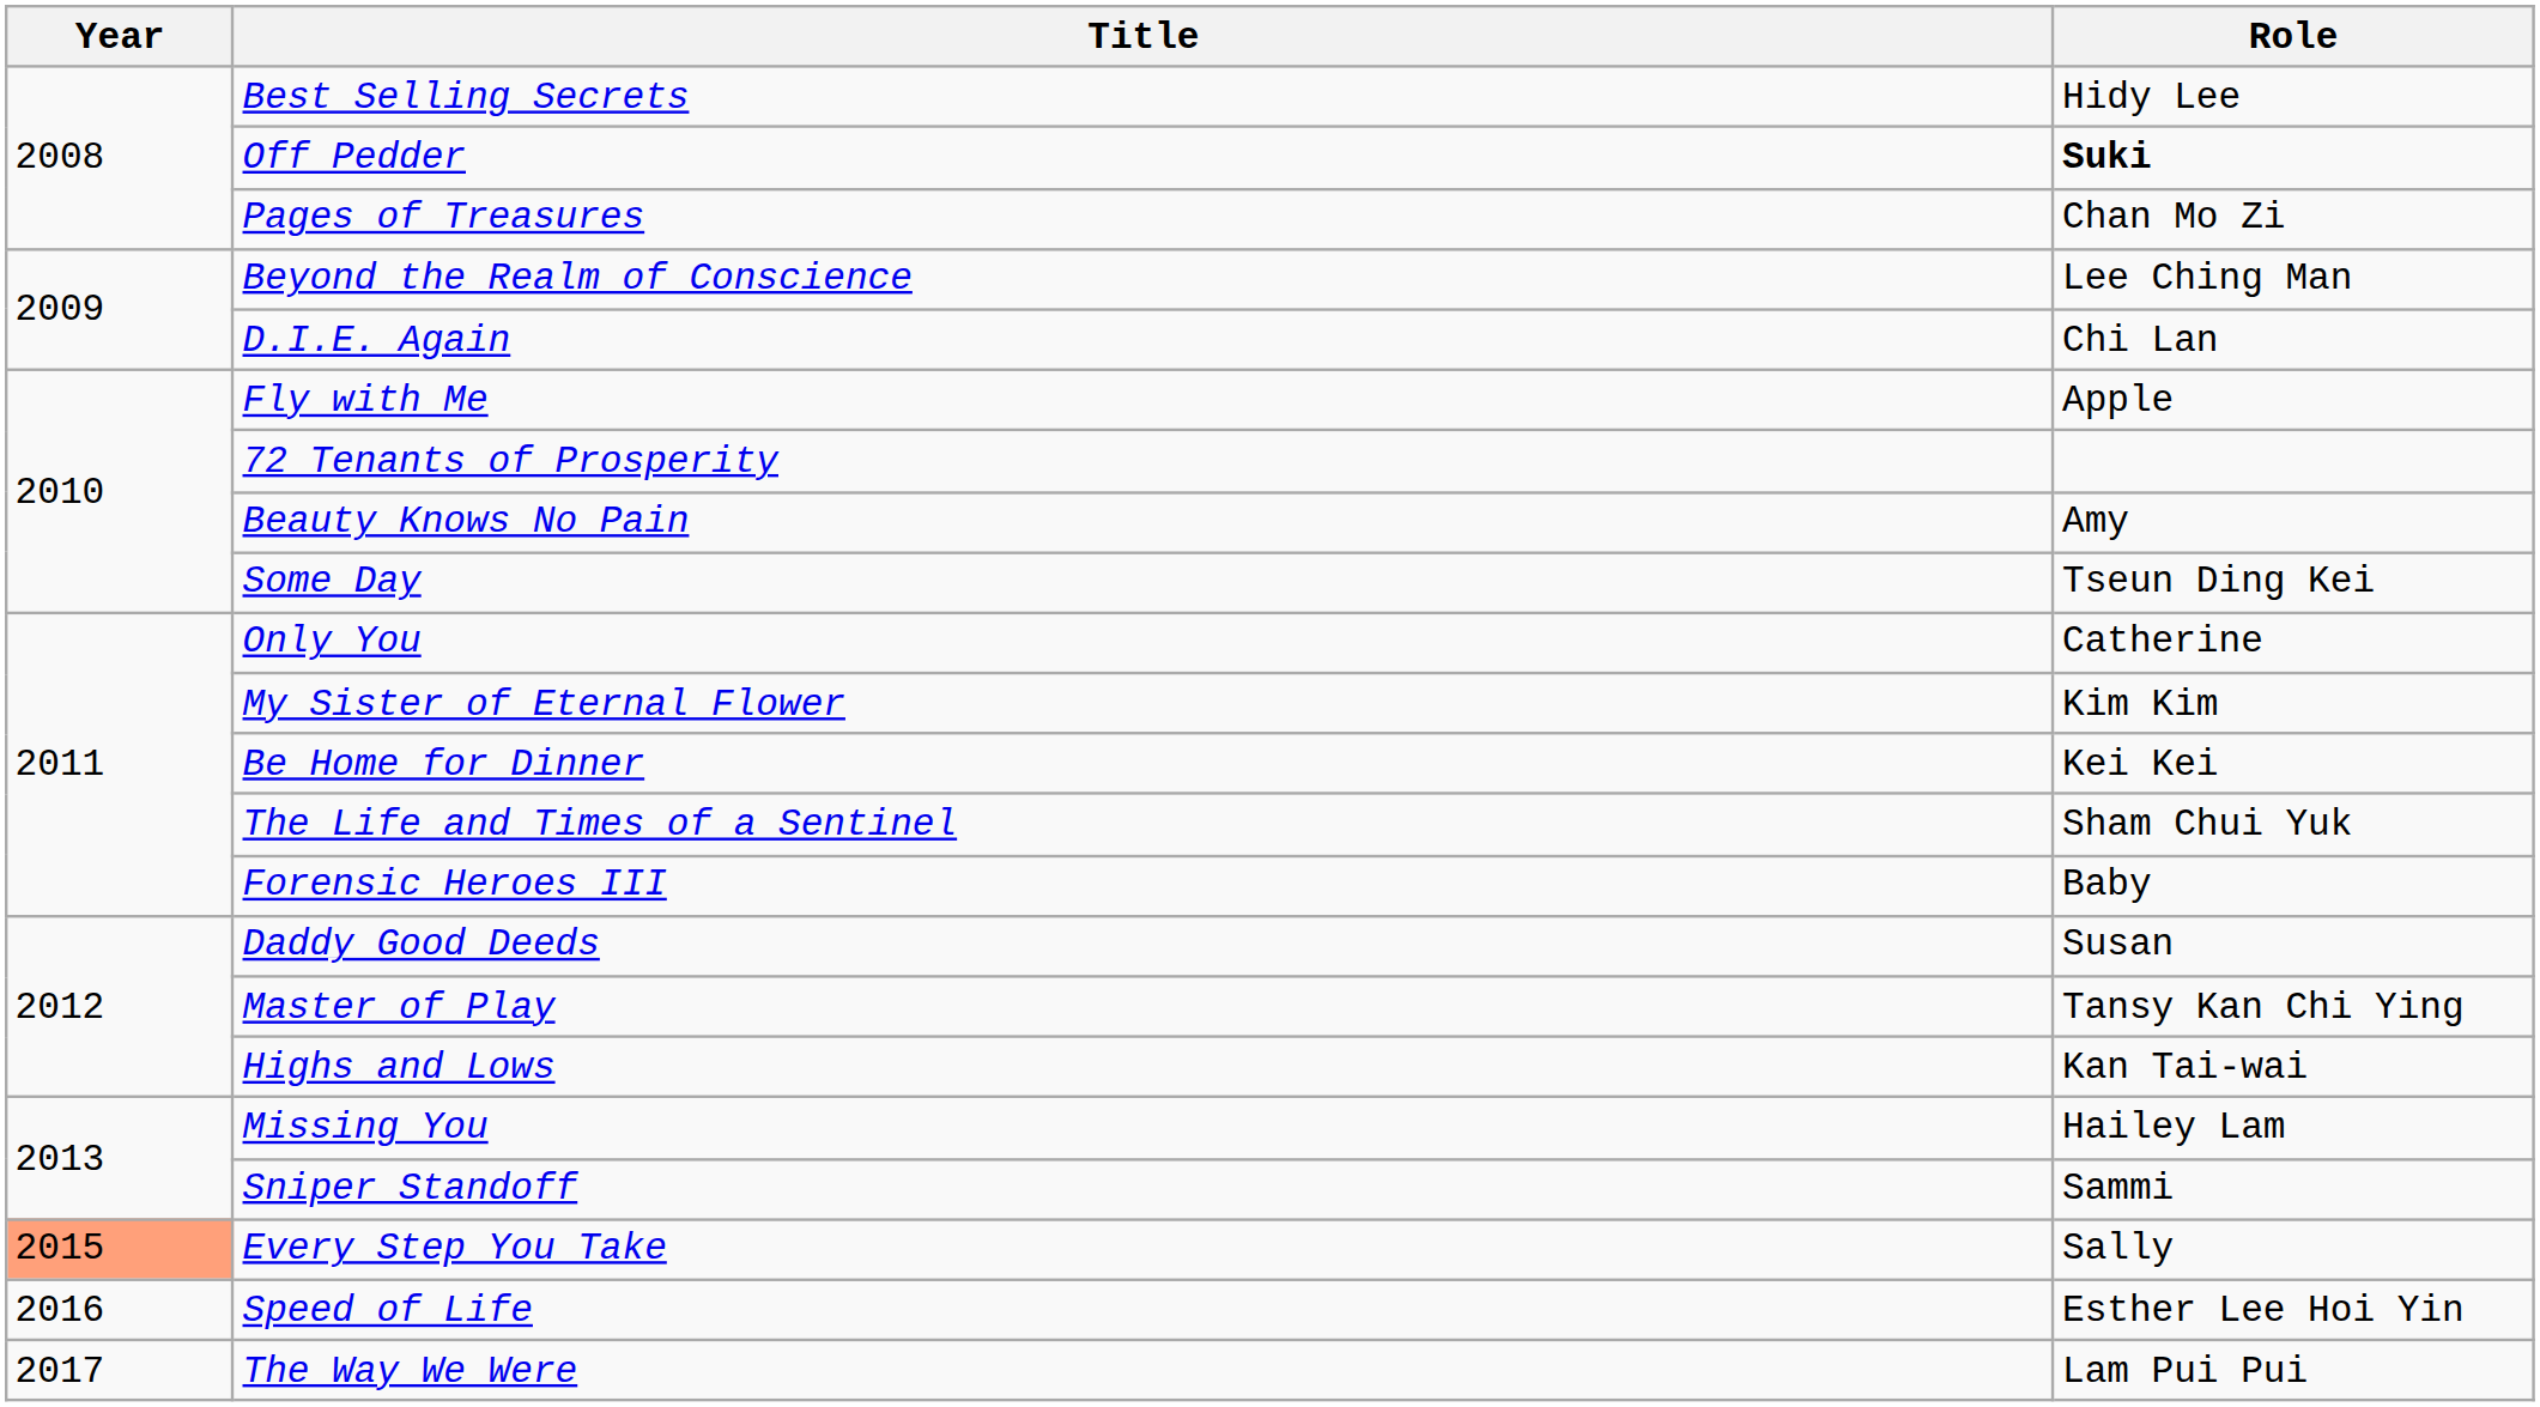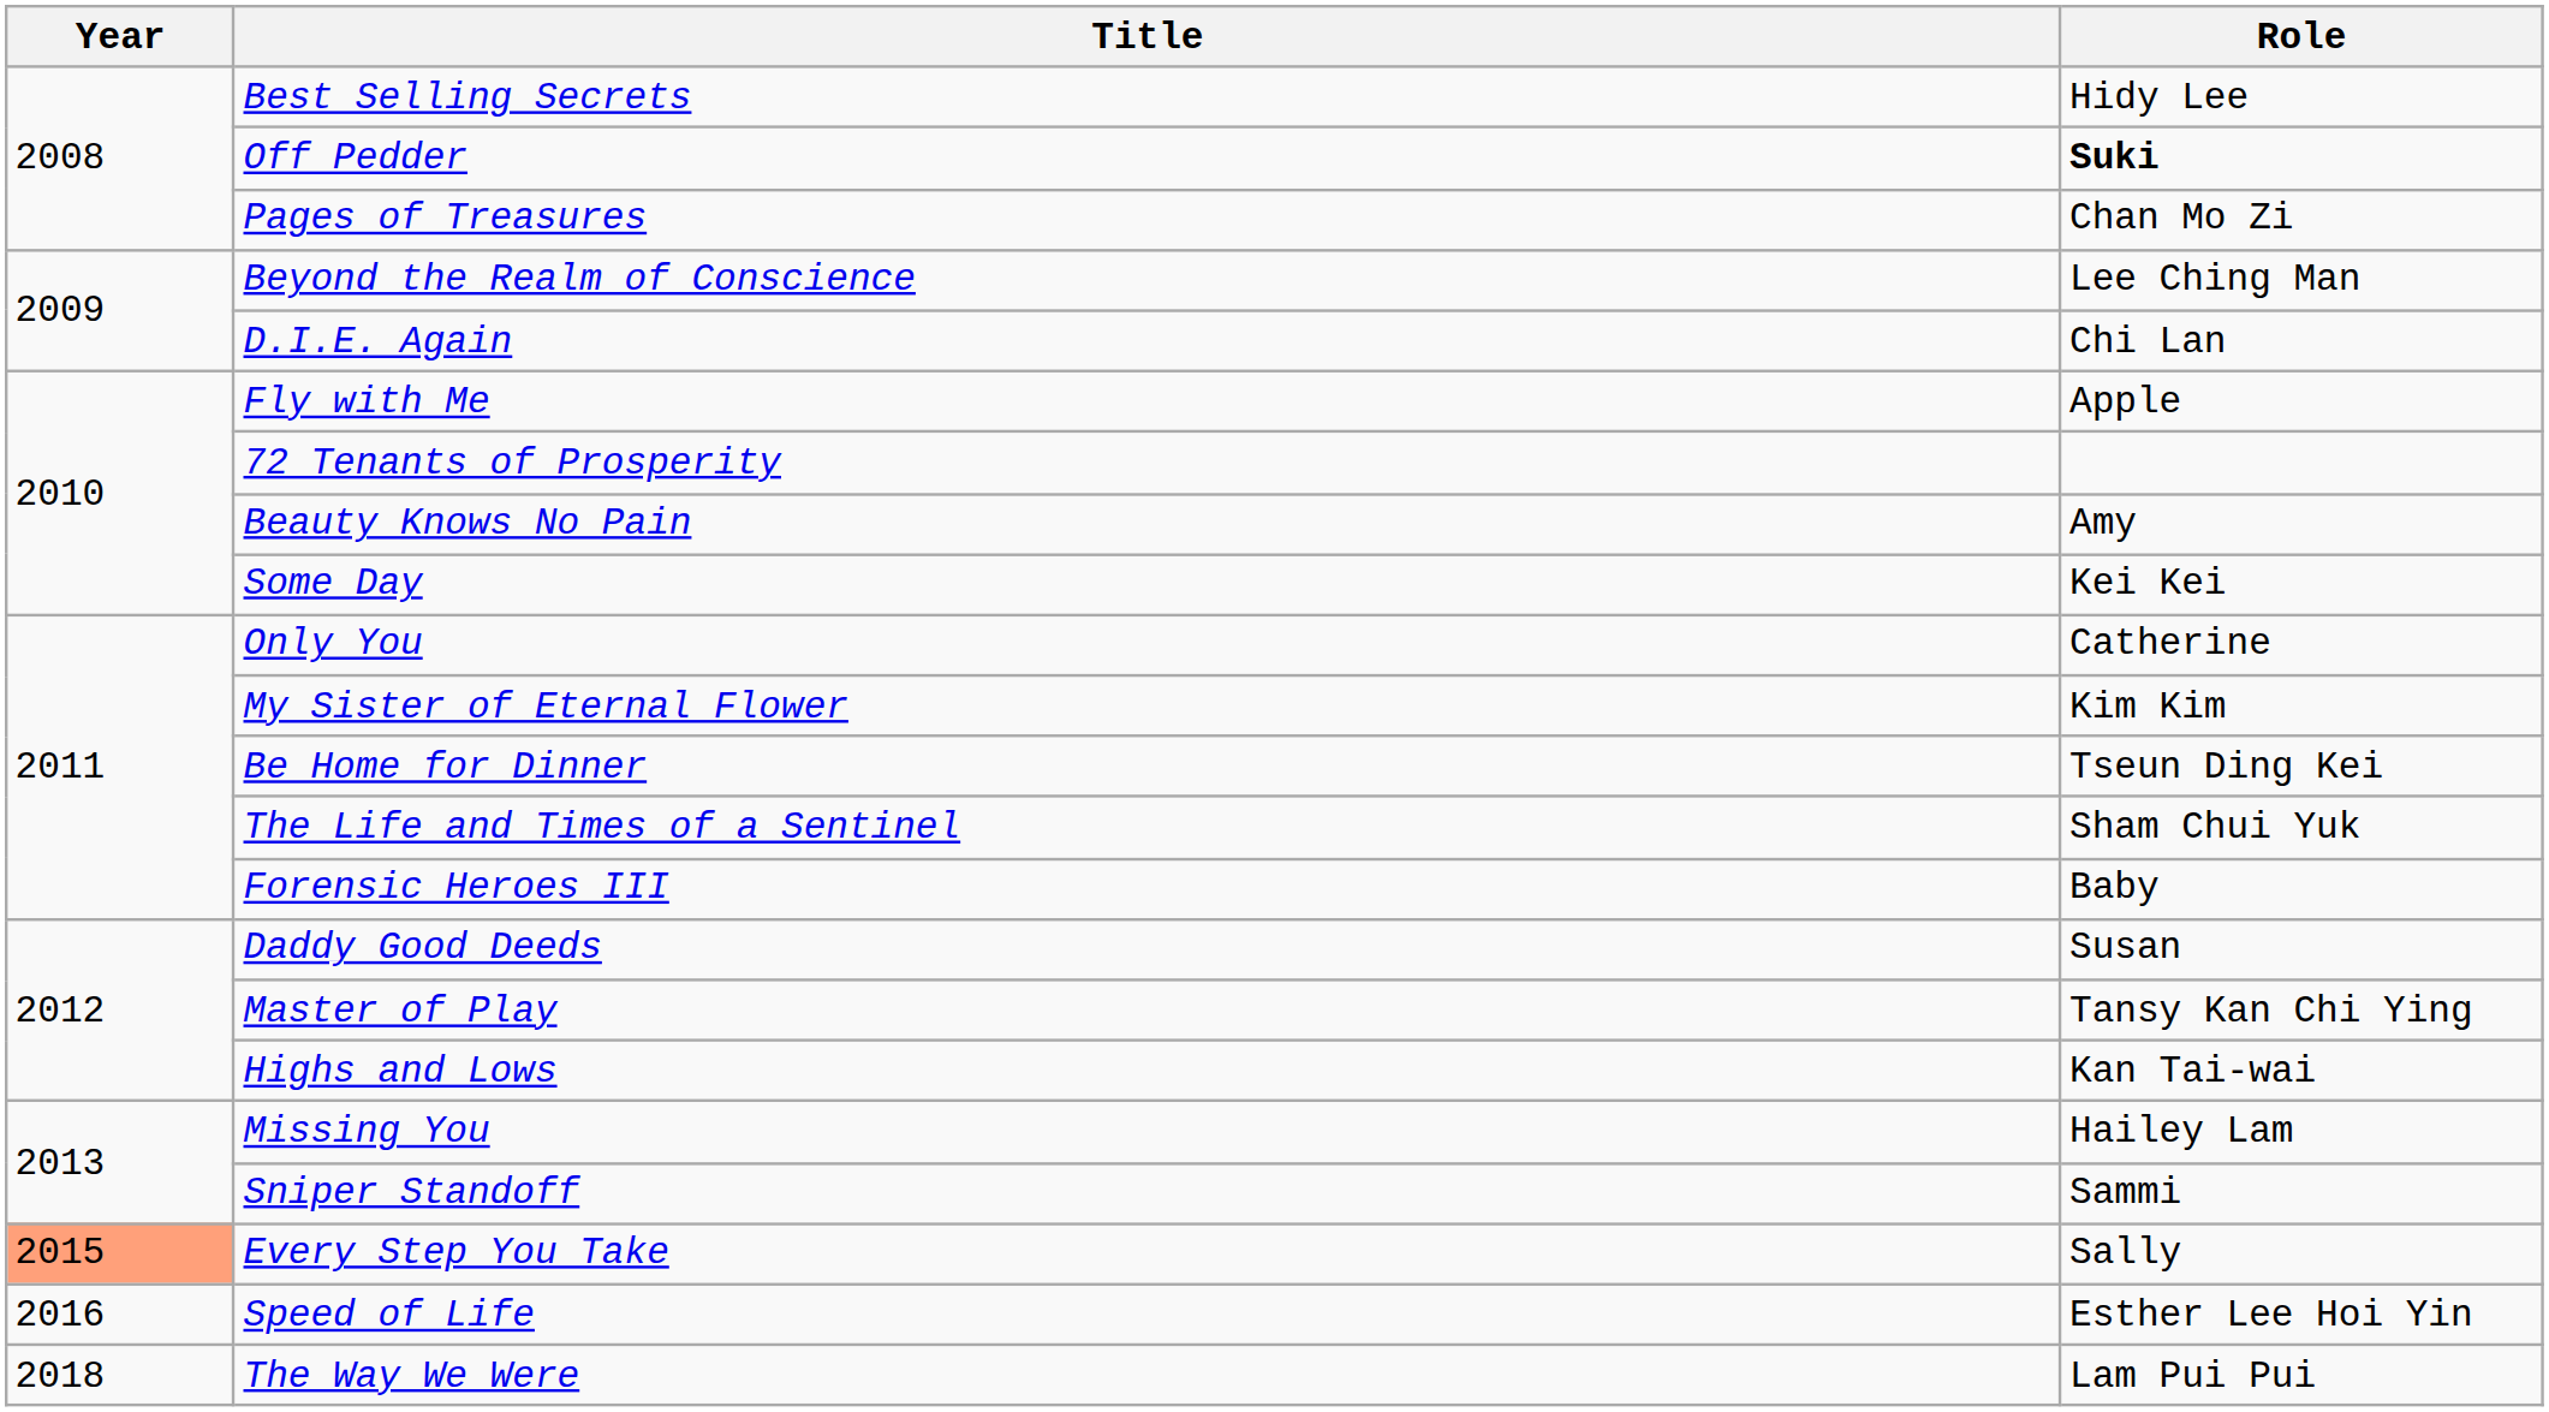Some Day | Role: Tseun Ding Kei -> Kei Kei
Be Home for Dinner | Role: Kei Kei -> Tseun Ding Kei
The Way We Were | Year: 2017 -> 2018
